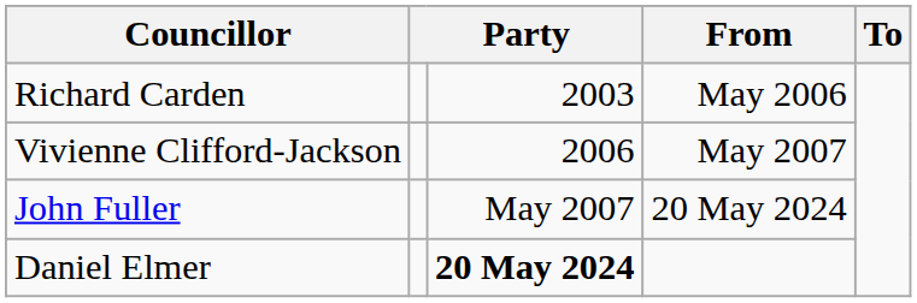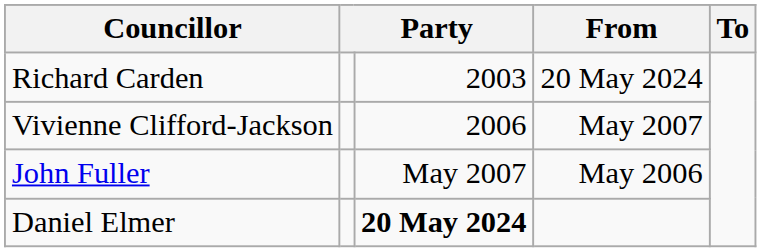Richard Carden | From: May 2006 -> 20 May 2024
John Fuller | From: 20 May 2024 -> May 2006
